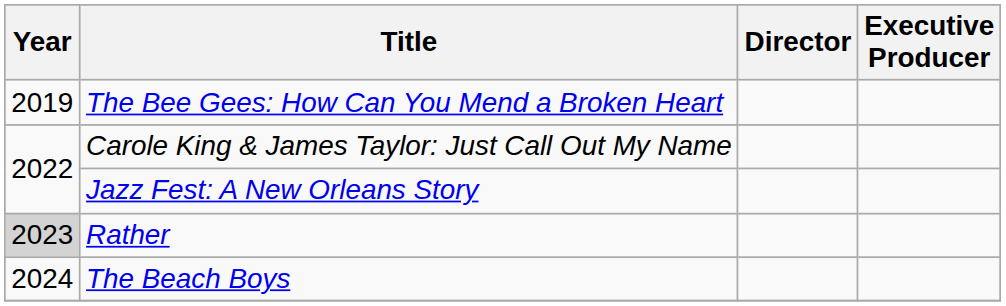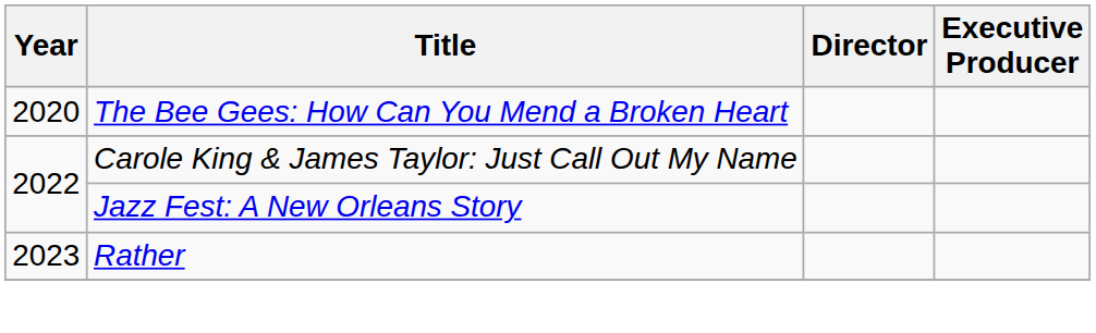The Bee Gees: How Can You Mend a Broken Heart | Year: 2019 -> 2020
Rather | Year: lightgrey background -> no background
- row: 2024 | The Beach Boys
